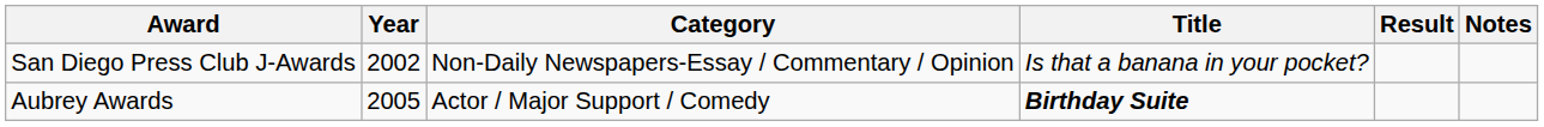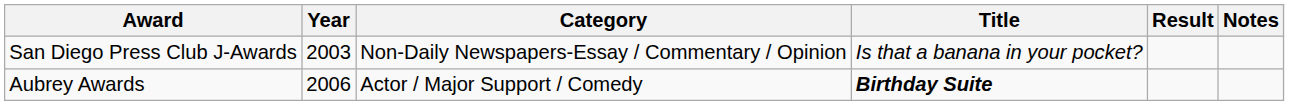San Diego Press Club J-Awards | Year: 2002 -> 2003
Aubrey Awards | Year: 2005 -> 2006
